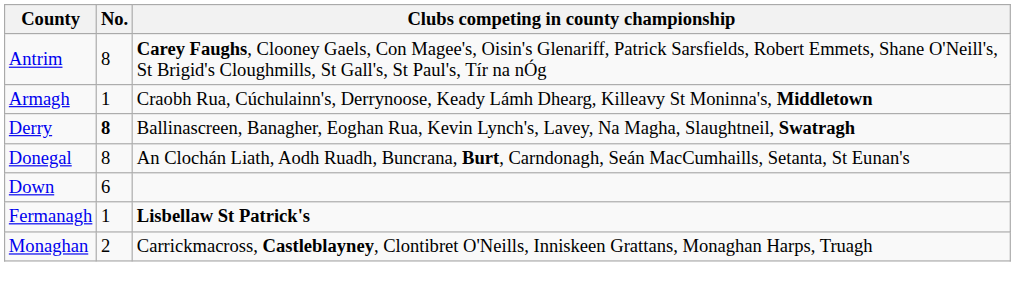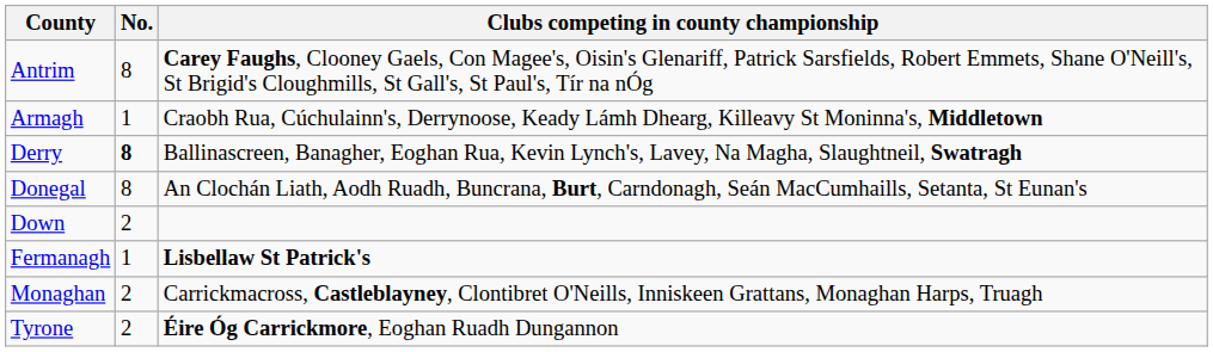Down | No.: 6 -> 2
+ row: Tyrone | 2 | Éire Óg Carrickmore, Eoghan Ruadh Dungannon
